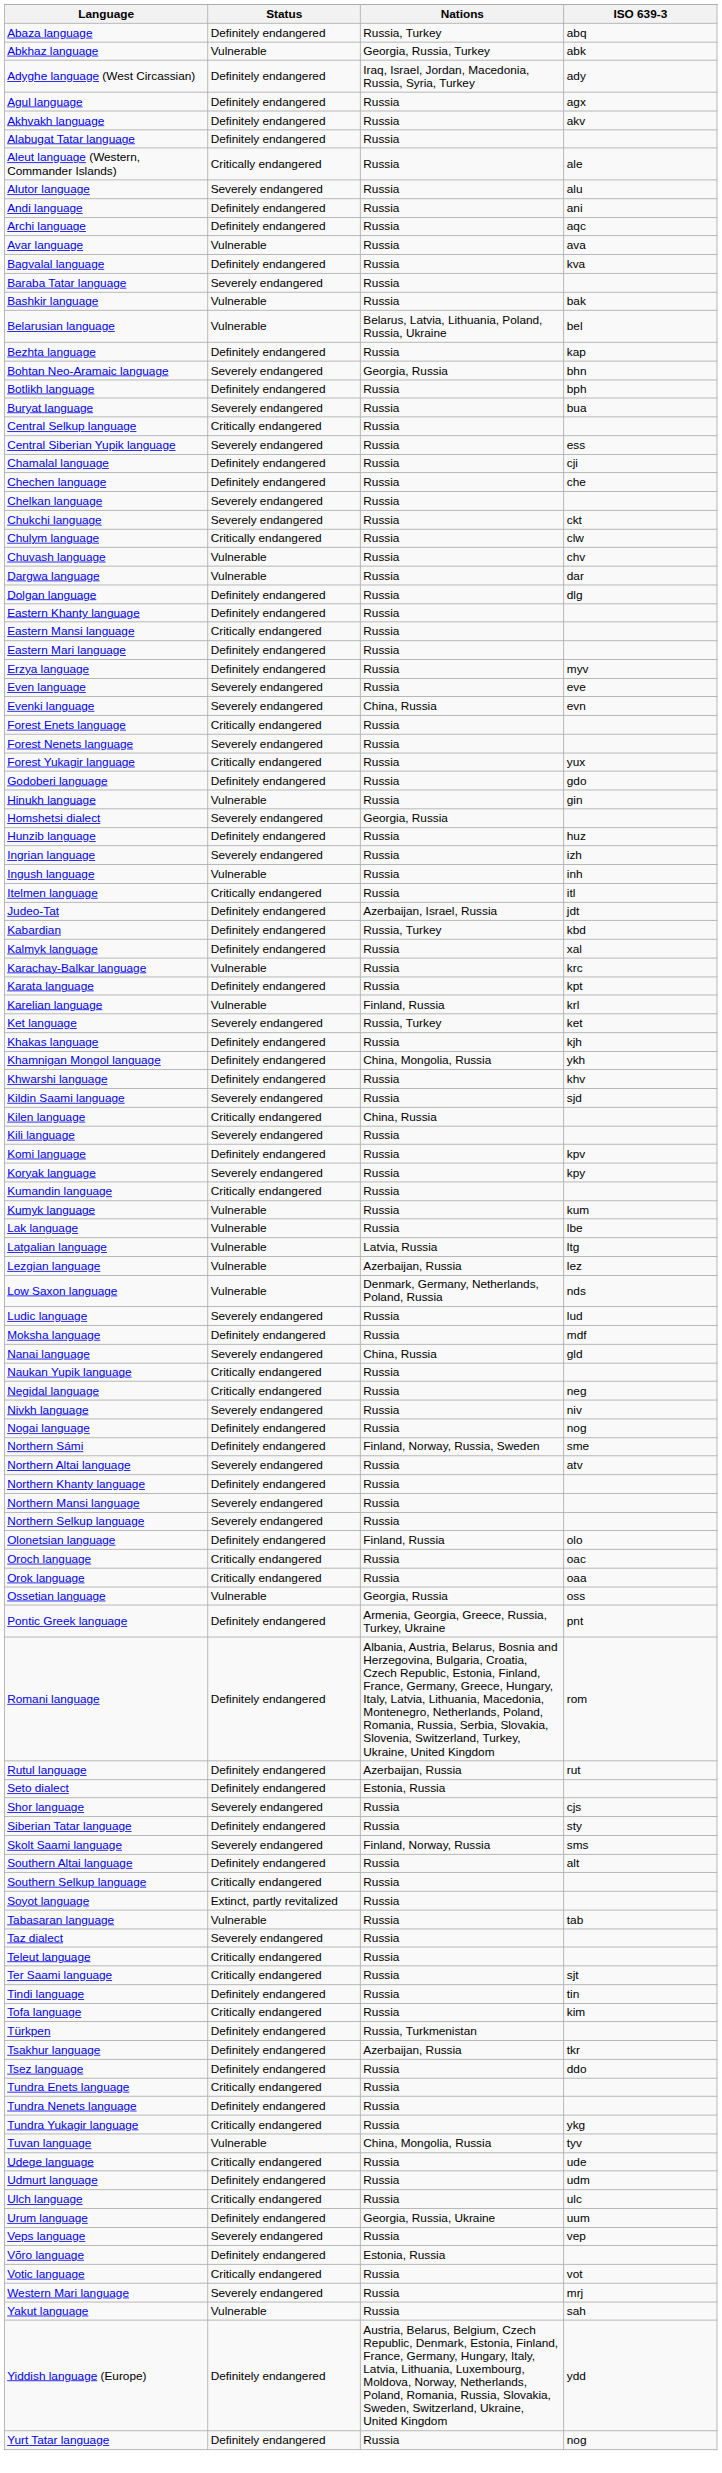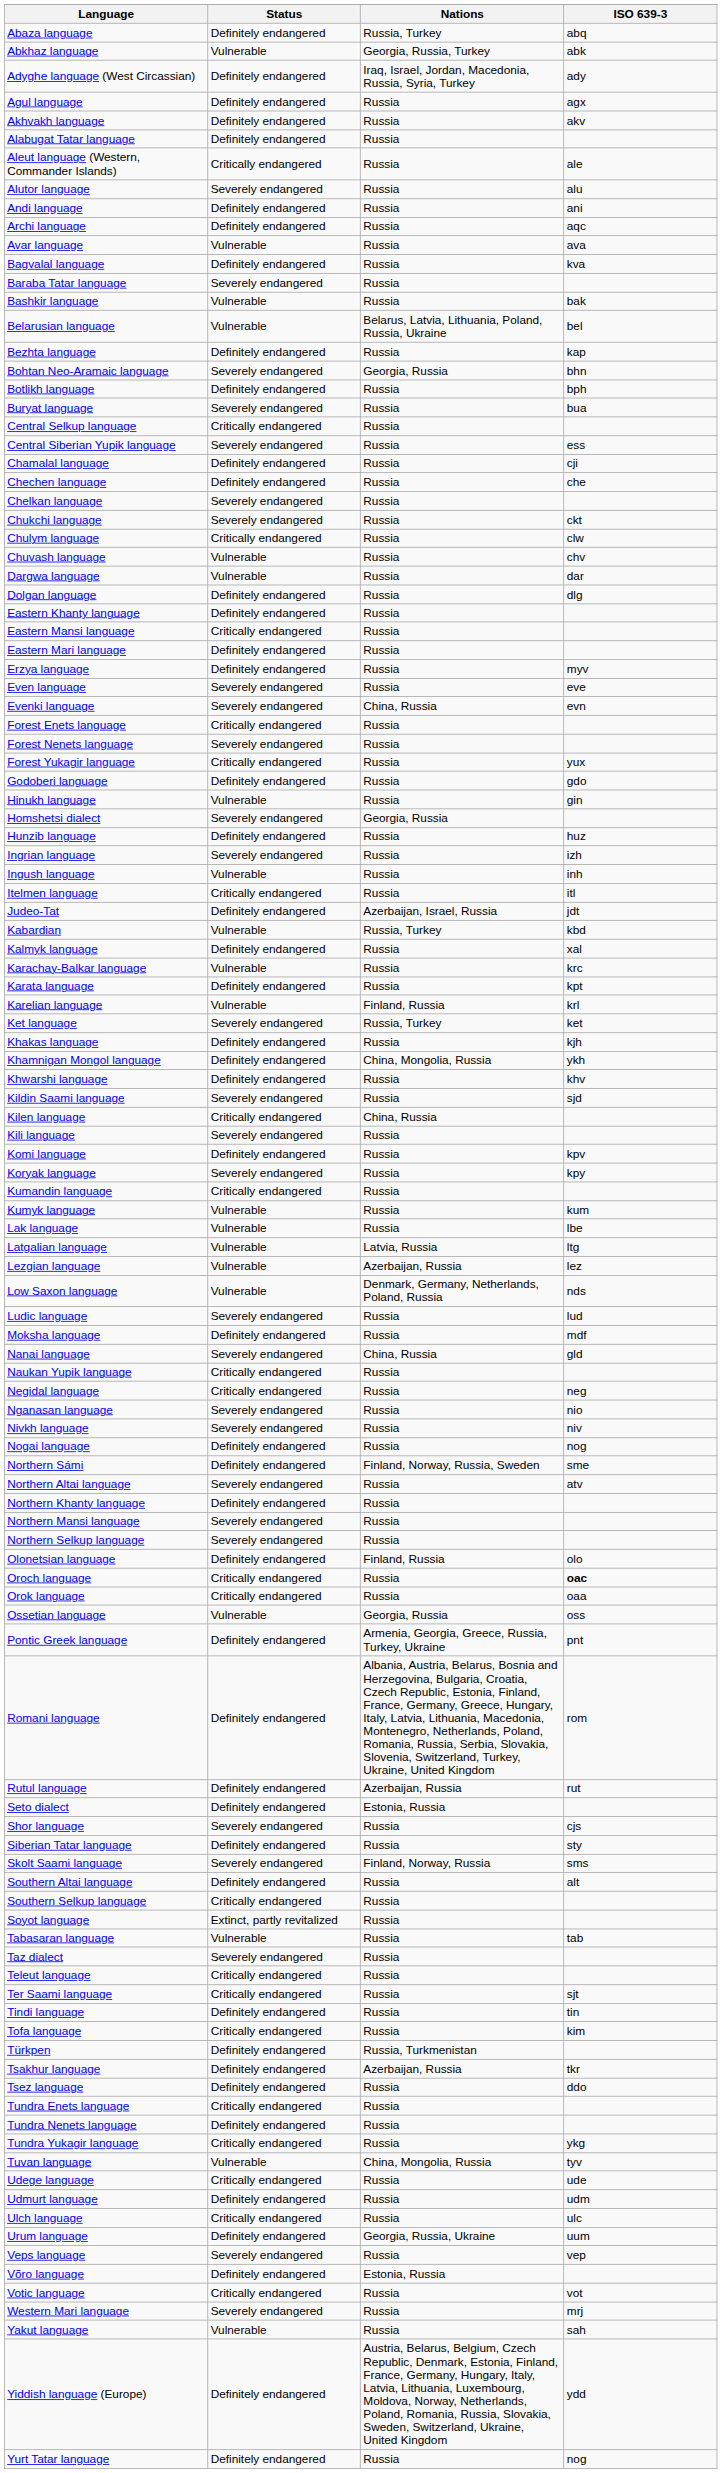Kabardian | Status: Definitely endangered -> Vulnerable
+ row: Nganasan language | Severely endangered | Russia | nio
Oroch language | ISO 639-3: normal -> bold
